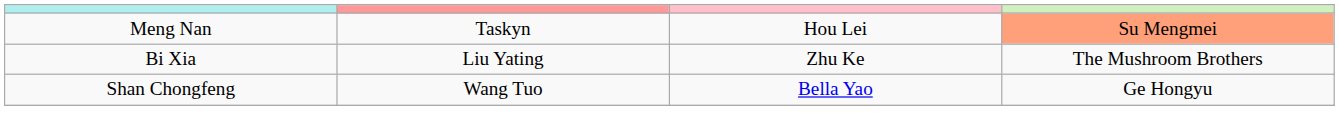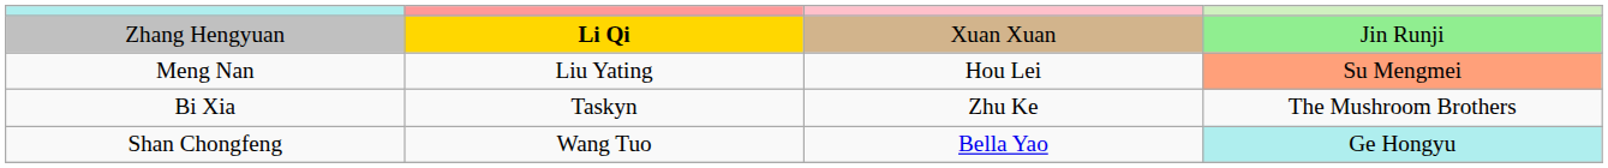+ row: Zhang Hengyuan | Li Qi | Xuan Xuan | Jin Runji
Meng Nan | column 2: Taskyn -> Liu Yating
Bi Xia | column 2: Liu Yating -> Taskyn
Shan Chongfeng | column 4: no background -> paleturquoise background
